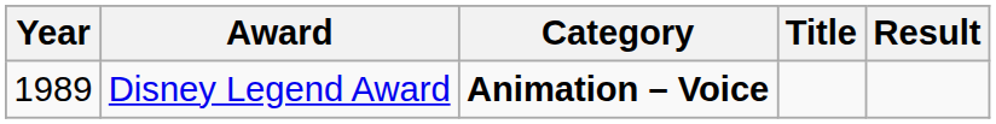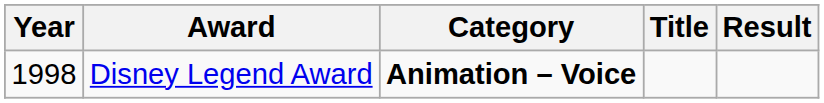Disney Legend Award | Year: 1989 -> 1998
